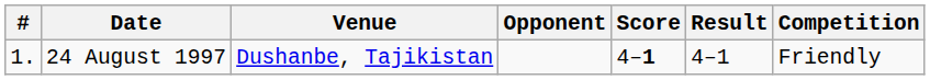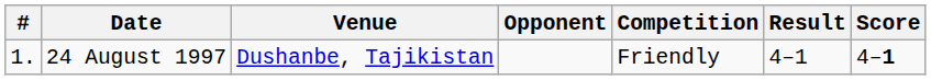columns swapped: Score <-> Competition
